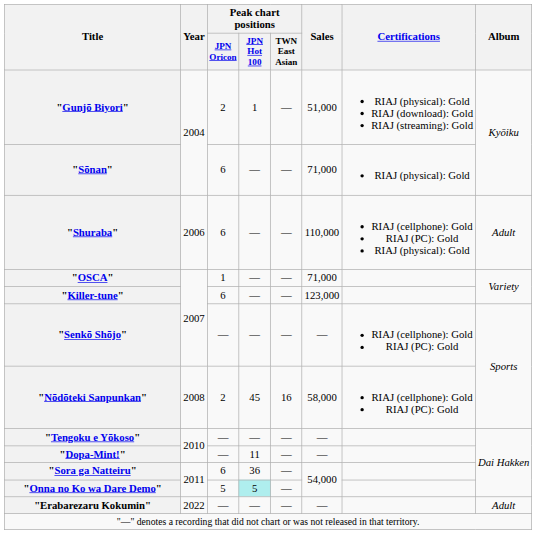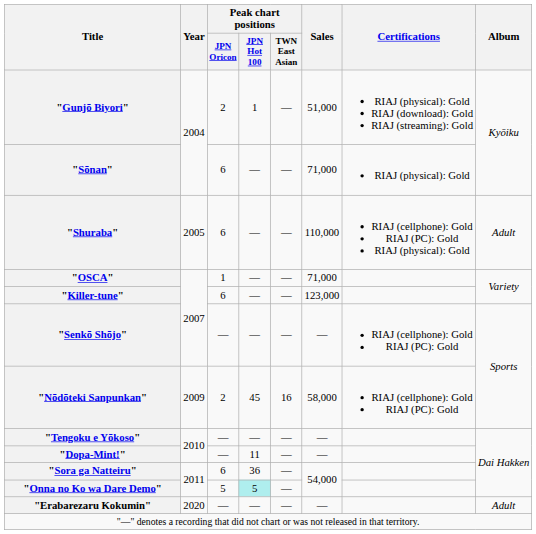"Shuraba" | Year: 2006 -> 2005
"Nōdōteki Sanpunkan" | Year: 2008 -> 2009
"Erabarezaru Kokumin" | Year: 2022 -> 2020
